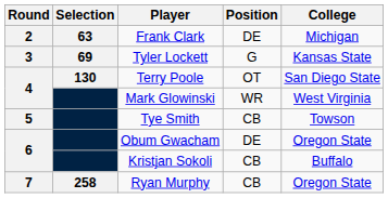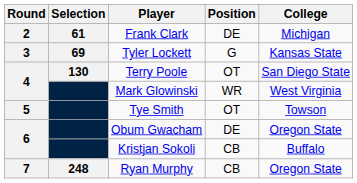Frank Clark | Selection: 63 -> 61
Tye Smith | Position: CB -> OT
Ryan Murphy | Selection: 258 -> 248
